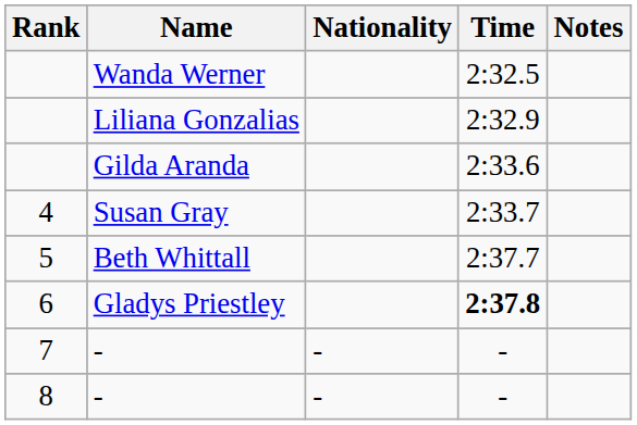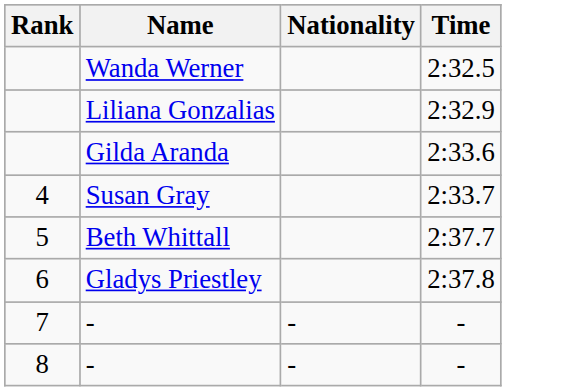- column: Notes
Gladys Priestley | Time: bold -> normal
